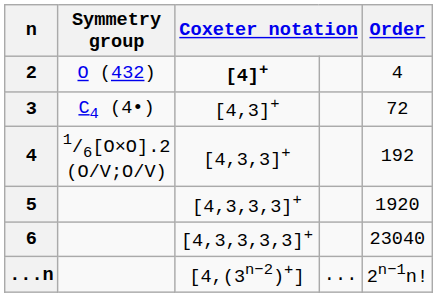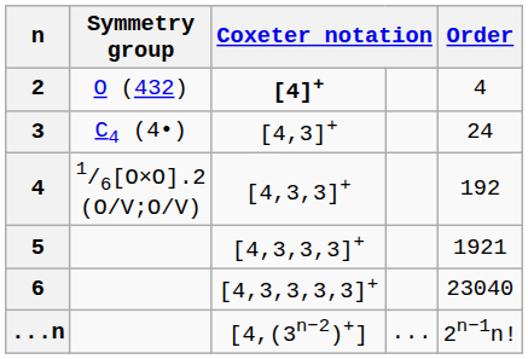3 | Order: 72 -> 24
5 | Order: 1920 -> 1921
